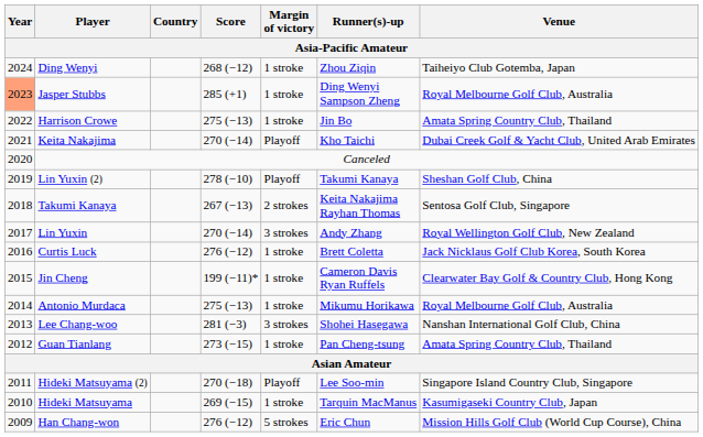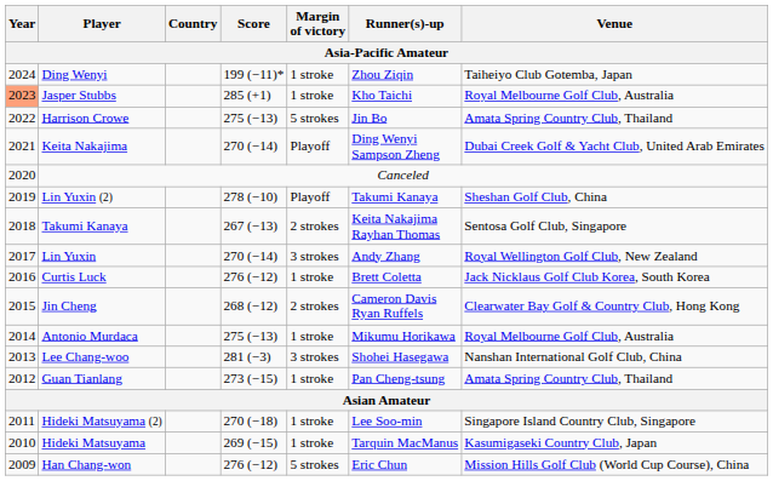Ding Wenyi | Score: 268 (−12) -> 199 (−11)*
Jasper Stubbs | Runner(s)-up: Ding Wenyi Sampson Zheng -> Kho Taichi
Harrison Crowe | Margin of victory: 1 stroke -> 5 strokes
Keita Nakajima | Runner(s)-up: Kho Taichi -> Ding Wenyi Sampson Zheng
Jin Cheng | Score: 199 (−11)* -> 268 (−12)
Jin Cheng | Margin of victory: 1 stroke -> 2 strokes
Hideki Matsuyama (2) | Margin of victory: Playoff -> 1 stroke
